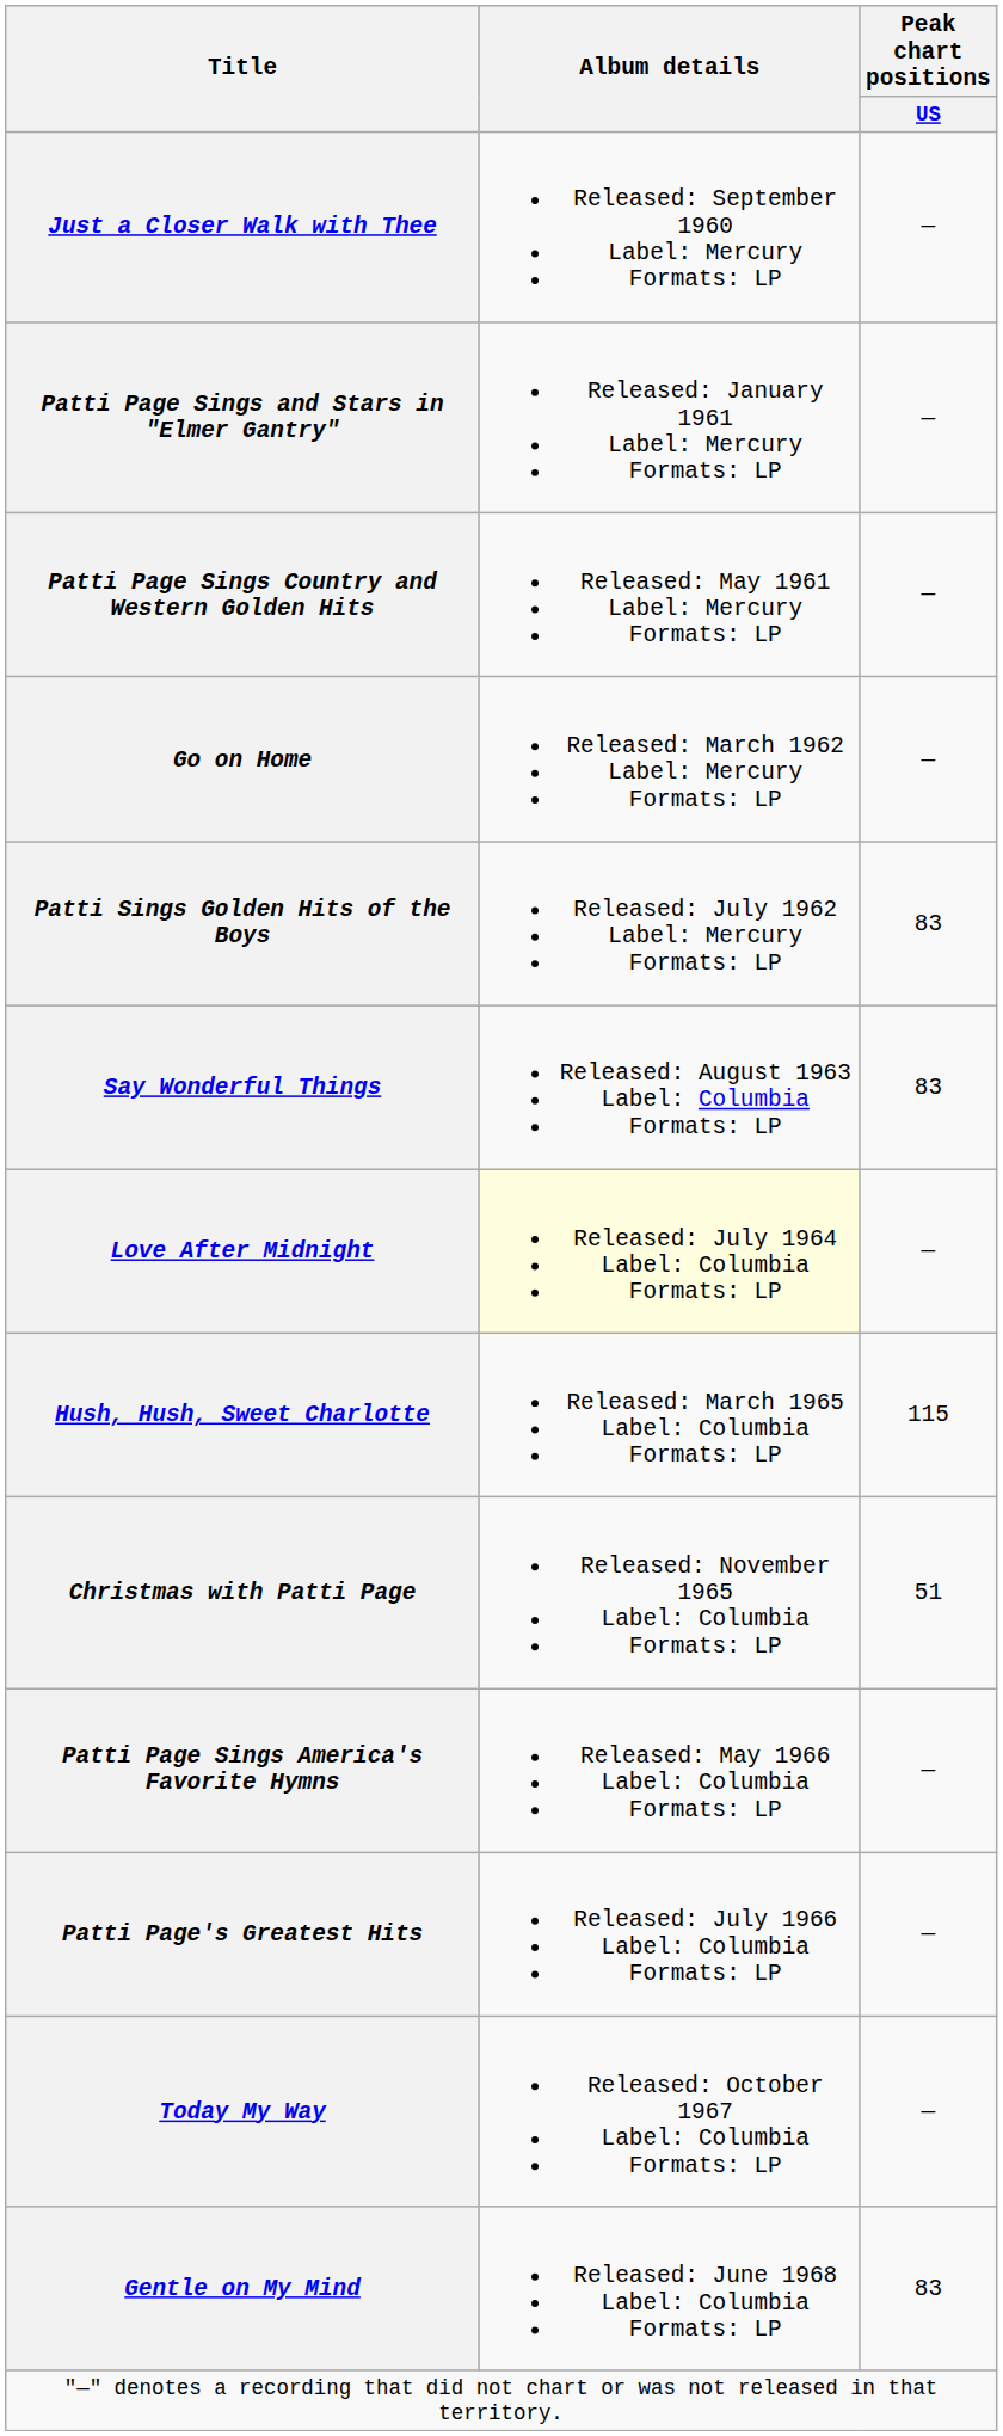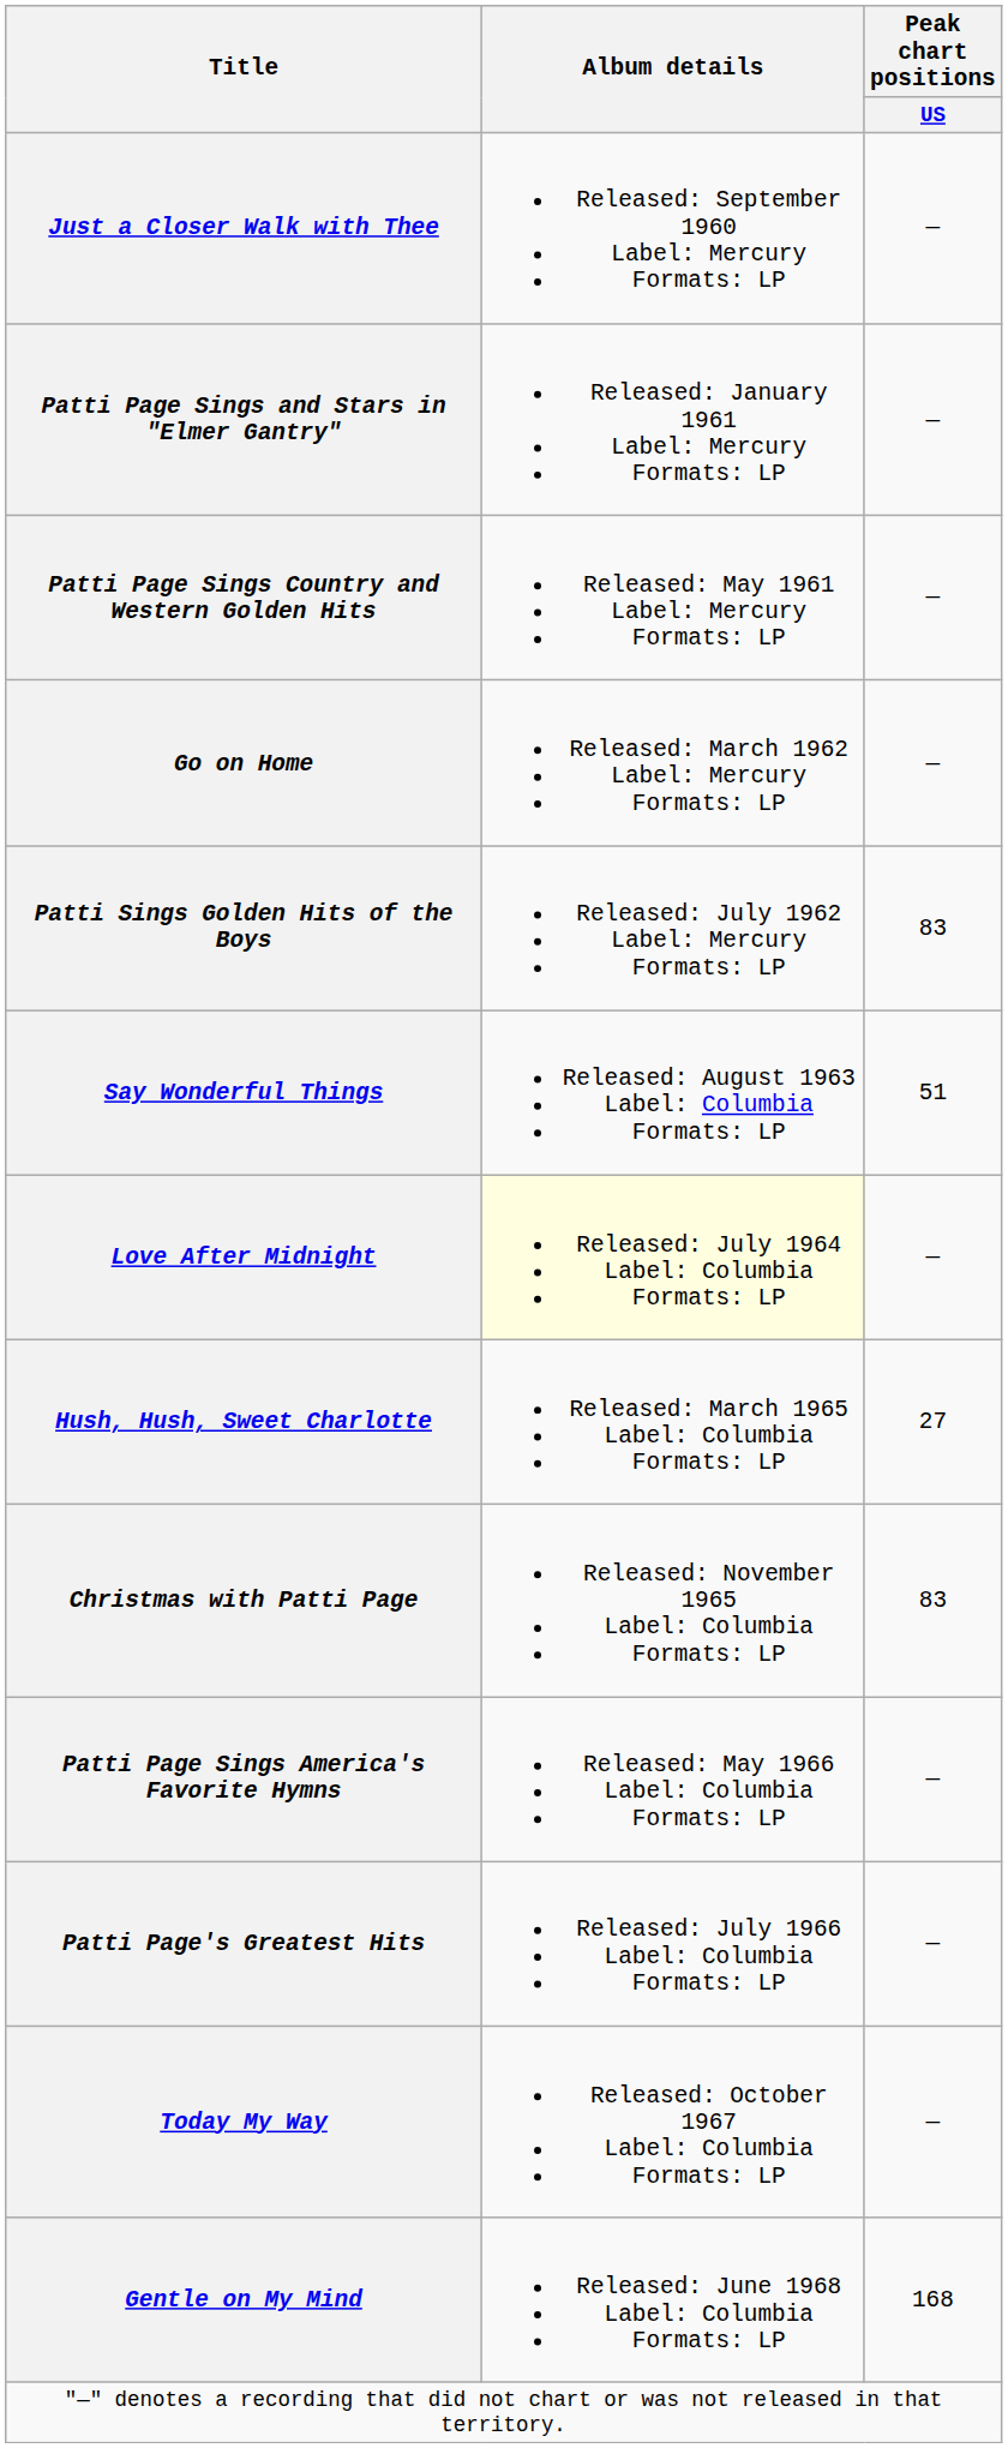Say Wonderful Things | Peak chart positions / US: 83 -> 51
Hush, Hush, Sweet Charlotte | Peak chart positions / US: 115 -> 27
Christmas with Patti Page | Peak chart positions / US: 51 -> 83
Gentle on My Mind | Peak chart positions / US: 83 -> 168
